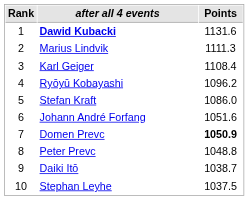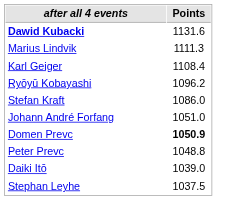- column: Rank | 1 | 2 | 3 | 4 | 5 | 6 | 7 | 8 | 9 | 10
Johann André Forfang | Points: 1051.6 -> 1051.0
Daiki Itō | Points: 1038.7 -> 1039.0
